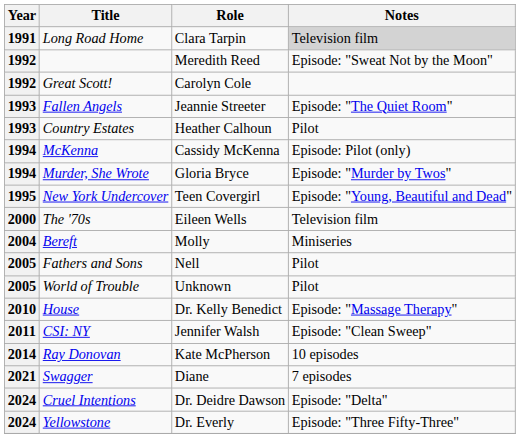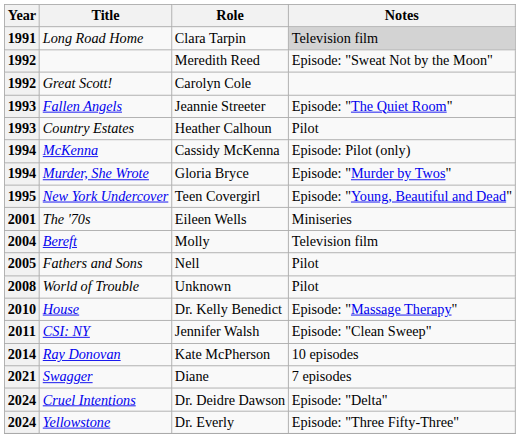The '70s | Year: 2000 -> 2001
The '70s | Notes: Television film -> Miniseries
Bereft | Notes: Miniseries -> Television film
World of Trouble | Year: 2005 -> 2008
